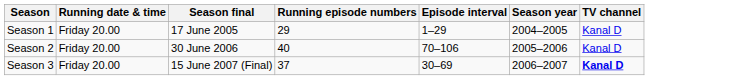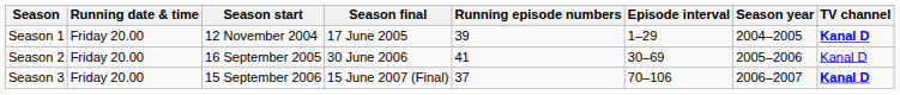+ column: Season start | 12 November 2004 | 16 September 2005 | 15 September 2006
Season 1 | Running episode numbers: 29 -> 39
Season 1 | TV channel: normal -> bold
Season 2 | Running episode numbers: 40 -> 41
Season 2 | Episode interval: 70–106 -> 30–69
Season 3 | Episode interval: 30–69 -> 70–106
